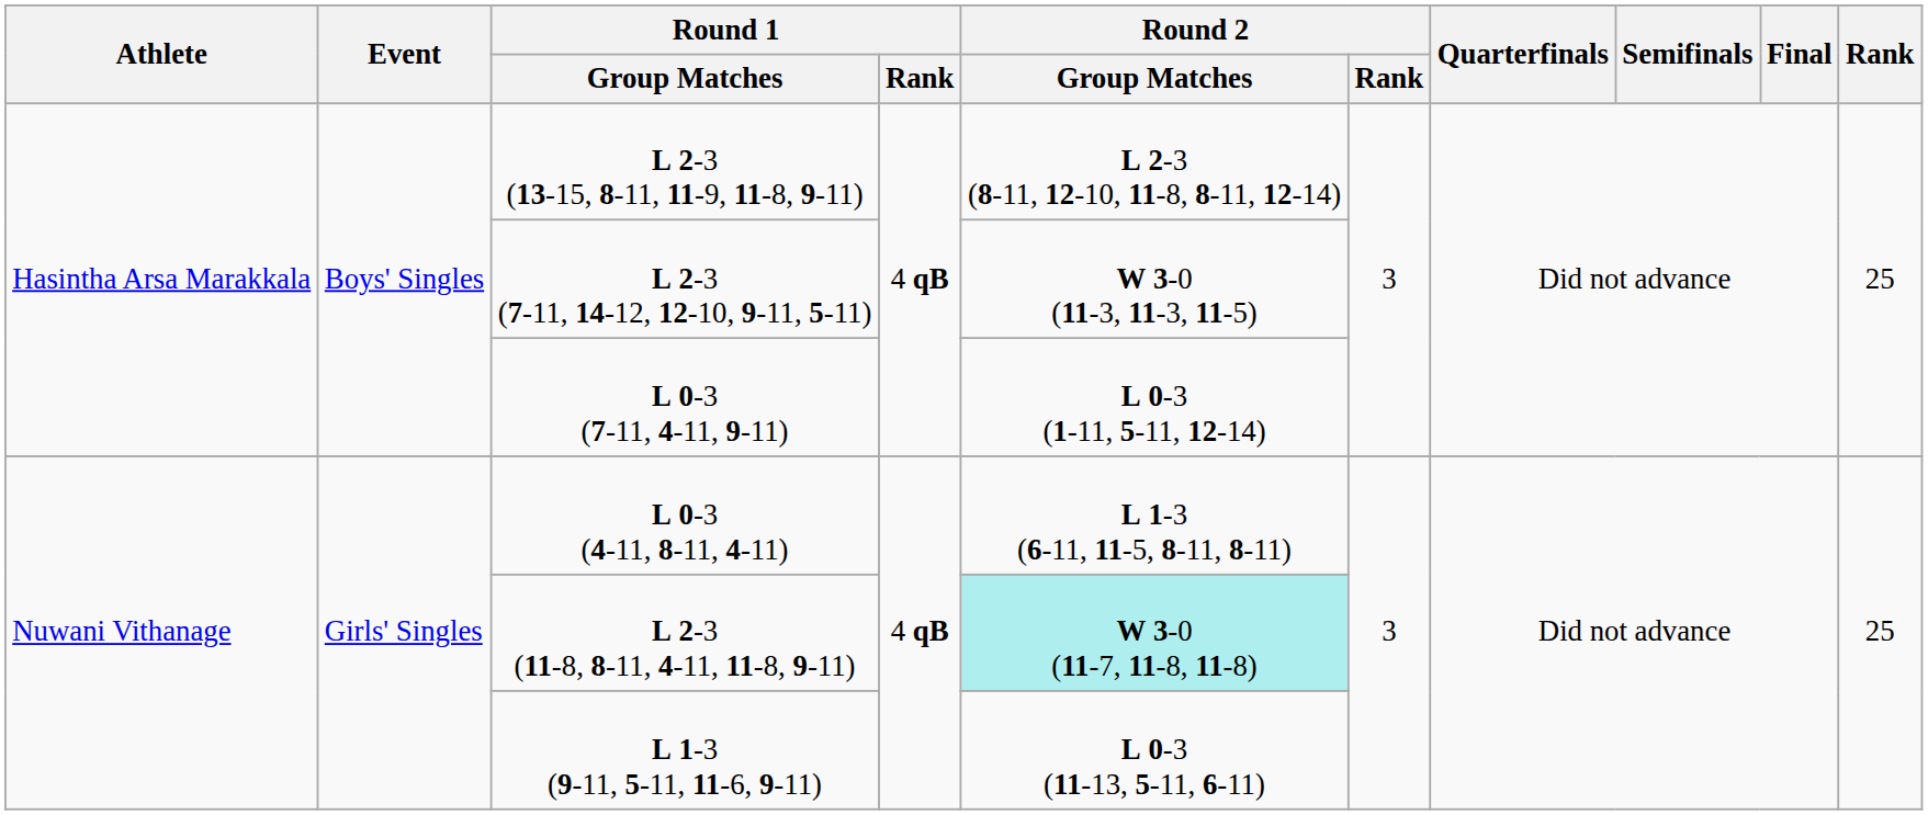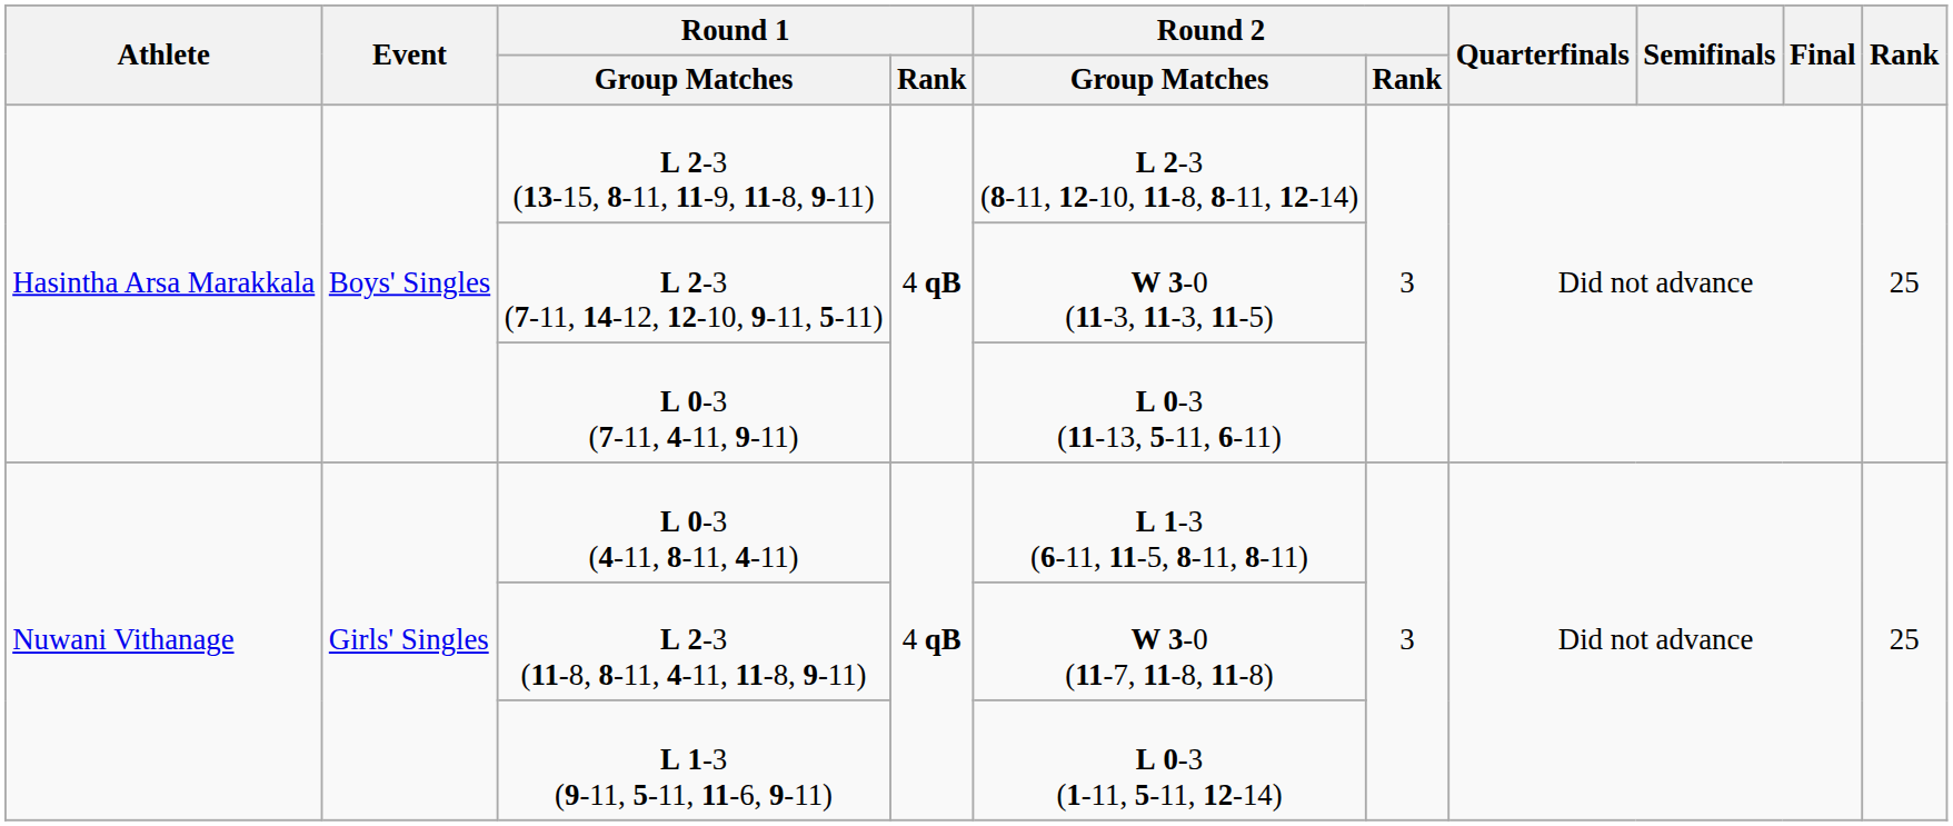L 0-3 (7-11, 4-11, 9-11) | Round 2 / Group Matches: L 0-3 (1-11, 5-11, 12-14) -> L 0-3 (11-13, 5-11, 6-11)
L 2-3 (11-8, 8-11, 4-11, 11-8, 9-11) | Round 2 / Group Matches: paleturquoise background -> no background
L 1-3 (9-11, 5-11, 11-6, 9-11) | Round 2 / Group Matches: L 0-3 (11-13, 5-11, 6-11) -> L 0-3 (1-11, 5-11, 12-14)
